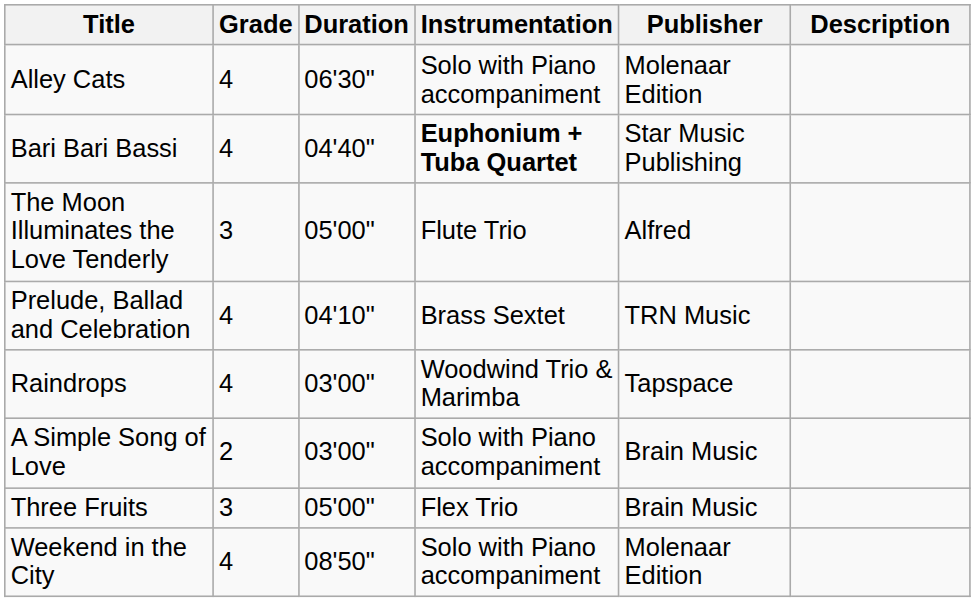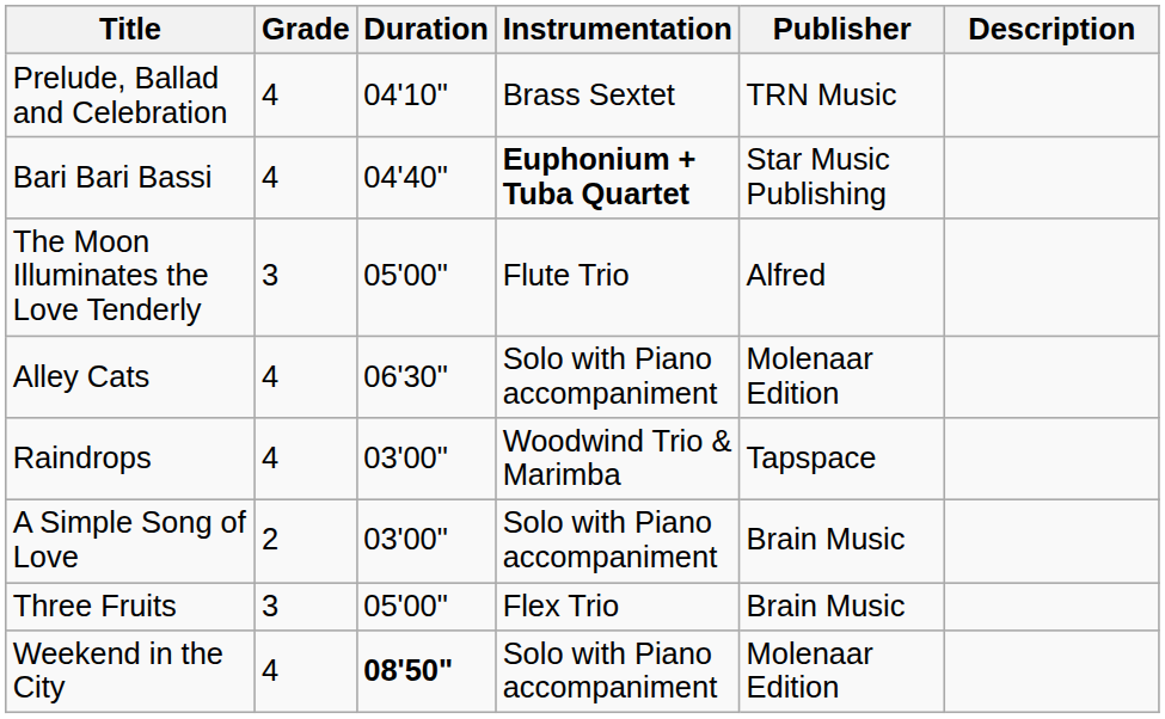rows swapped: Alley Cats <-> Prelude, Ballad and Celebration
Weekend in the City | Duration: normal -> bold
